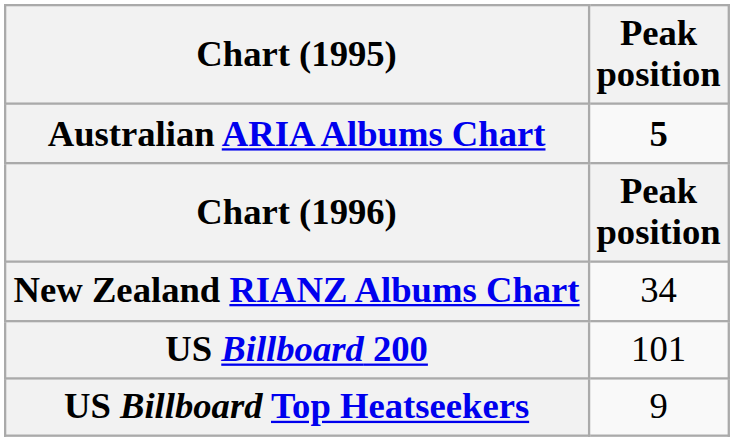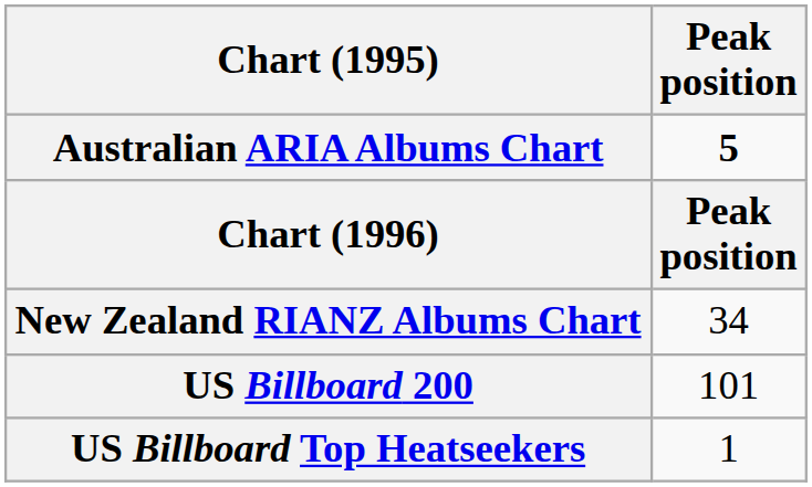US Billboard Top Heatseekers | Peak position: 9 -> 1
